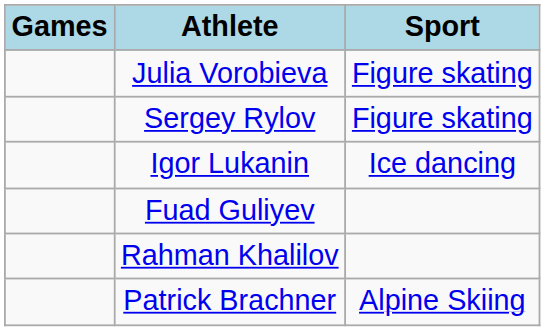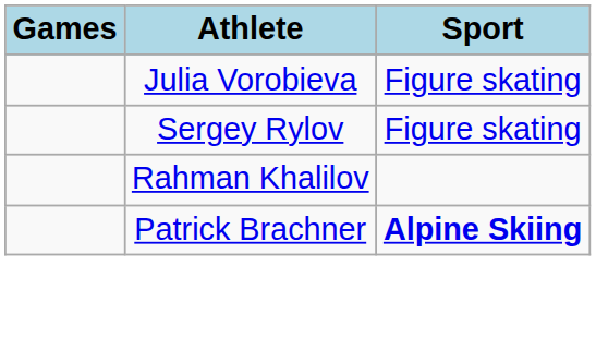- row: Igor Lukanin | Ice dancing
- row: Fuad Guliyev
Patrick Brachner | Sport: normal -> bold
